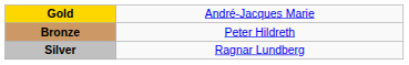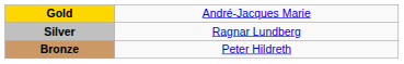rows swapped: Silver <-> Bronze
